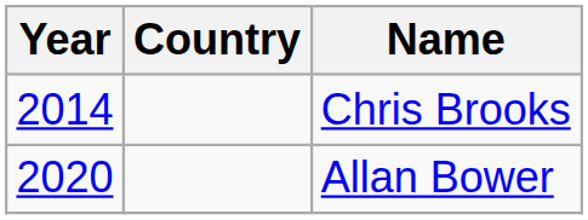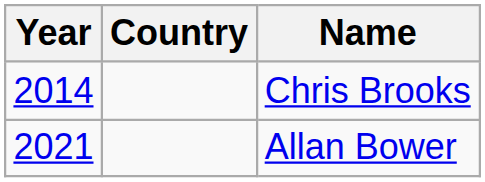Allan Bower | Year: 2020 -> 2021
